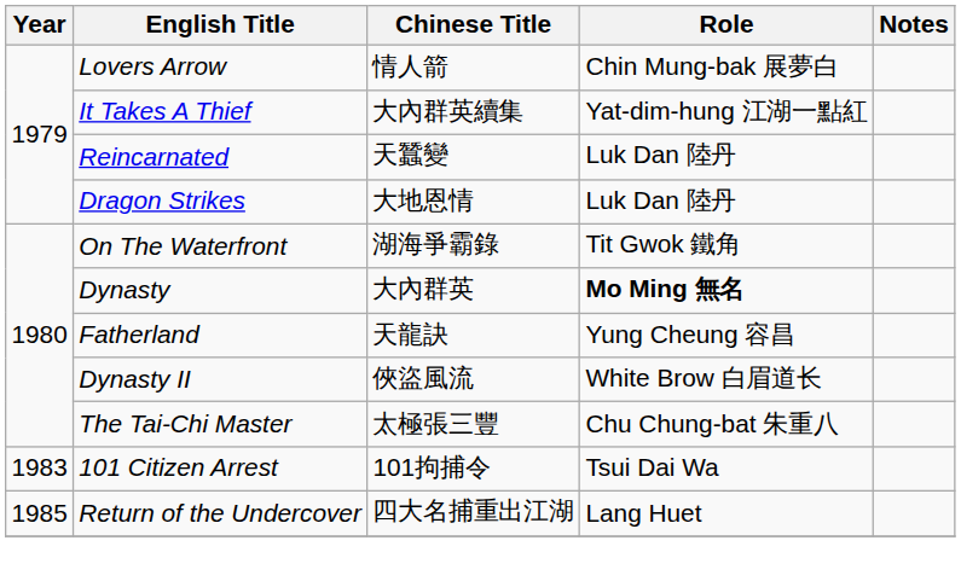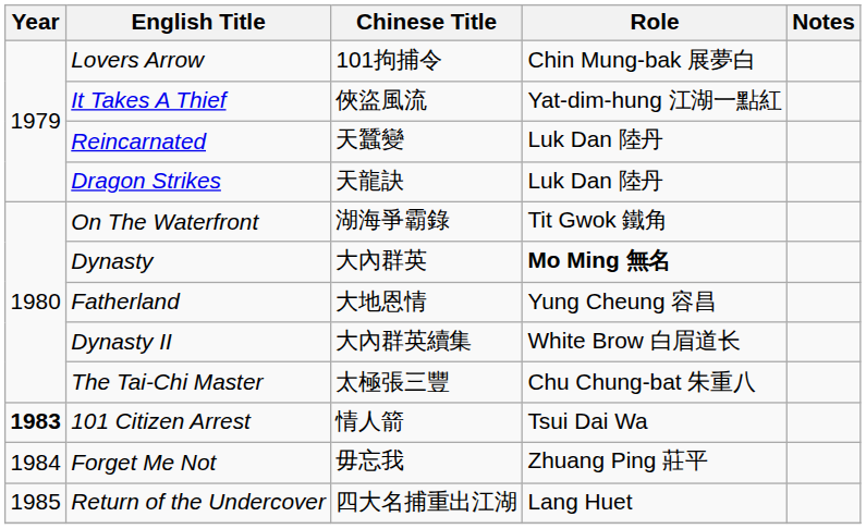Lovers Arrow | Chinese Title: 情人箭 -> 101拘捕令
It Takes A Thief | Chinese Title: 大內群英續集 -> 俠盜風流
Dragon Strikes | Chinese Title: 大地恩情 -> 天龍訣
Fatherland | Chinese Title: 天龍訣 -> 大地恩情
Dynasty II | Chinese Title: 俠盜風流 -> 大內群英續集
101 Citizen Arrest | Year: normal -> bold
101 Citizen Arrest | Chinese Title: 101拘捕令 -> 情人箭
+ row: 1984 | Forget Me Not | 毋忘我 | Zhuang Ping 莊平
